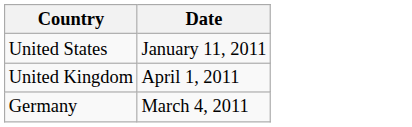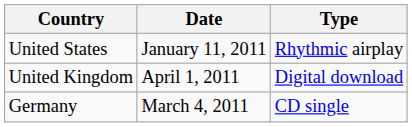+ column: Type | Rhythmic airplay | Digital download | CD single
